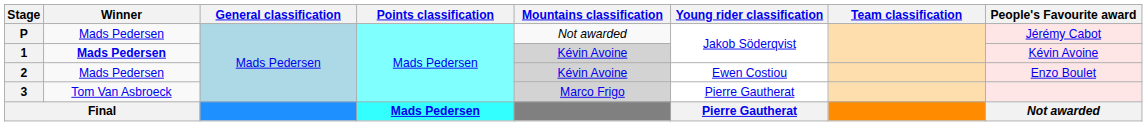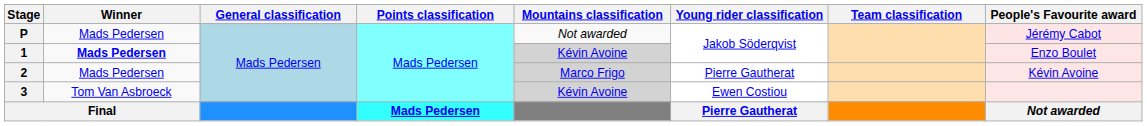1 | People's Favourite award: Kévin Avoine -> Enzo Boulet
2 | Mountains classification: Kévin Avoine -> Marco Frigo
2 | Young rider classification: Ewen Costiou -> Pierre Gautherat
2 | People's Favourite award: Enzo Boulet -> Kévin Avoine
3 | Mountains classification: Marco Frigo -> Kévin Avoine
3 | Young rider classification: Pierre Gautherat -> Ewen Costiou
